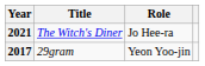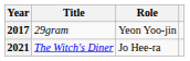rows swapped: 2017 <-> 2021
